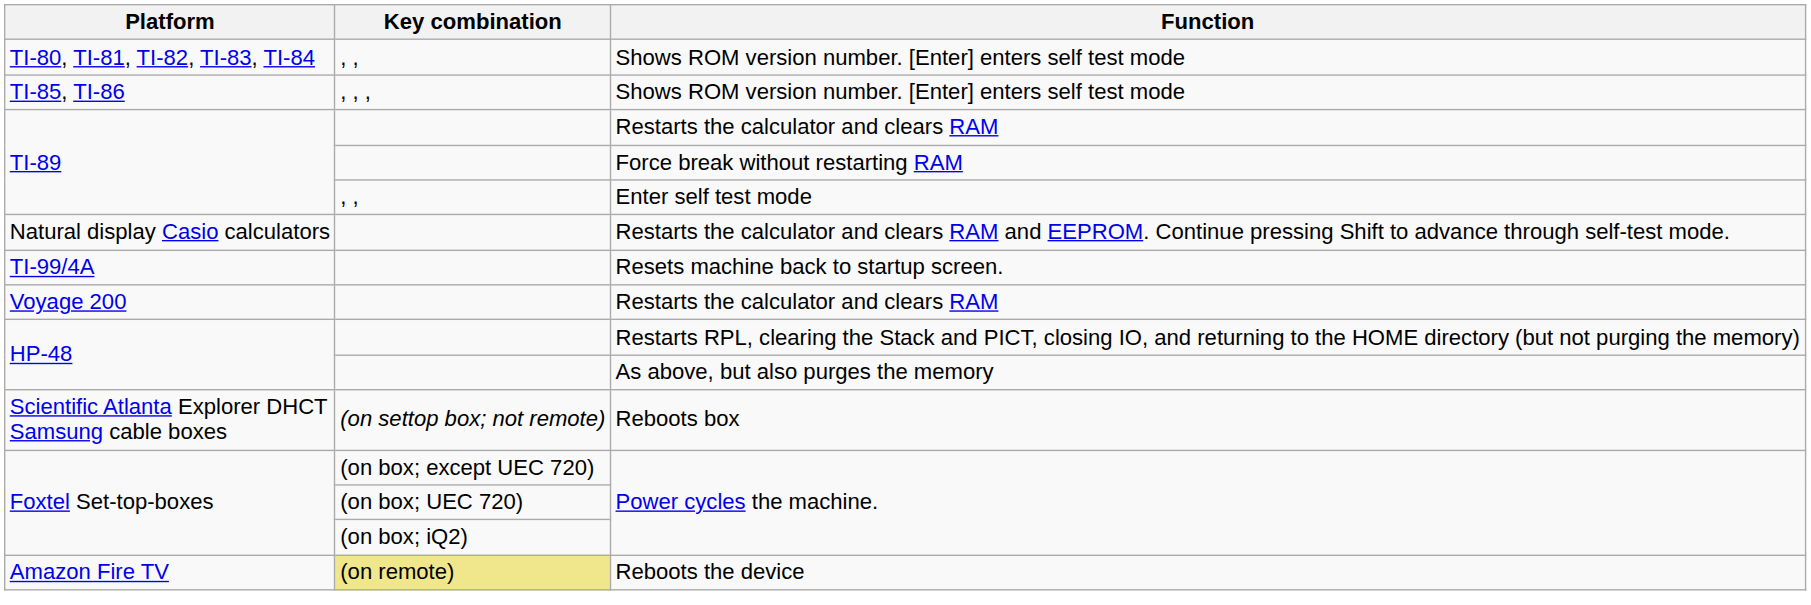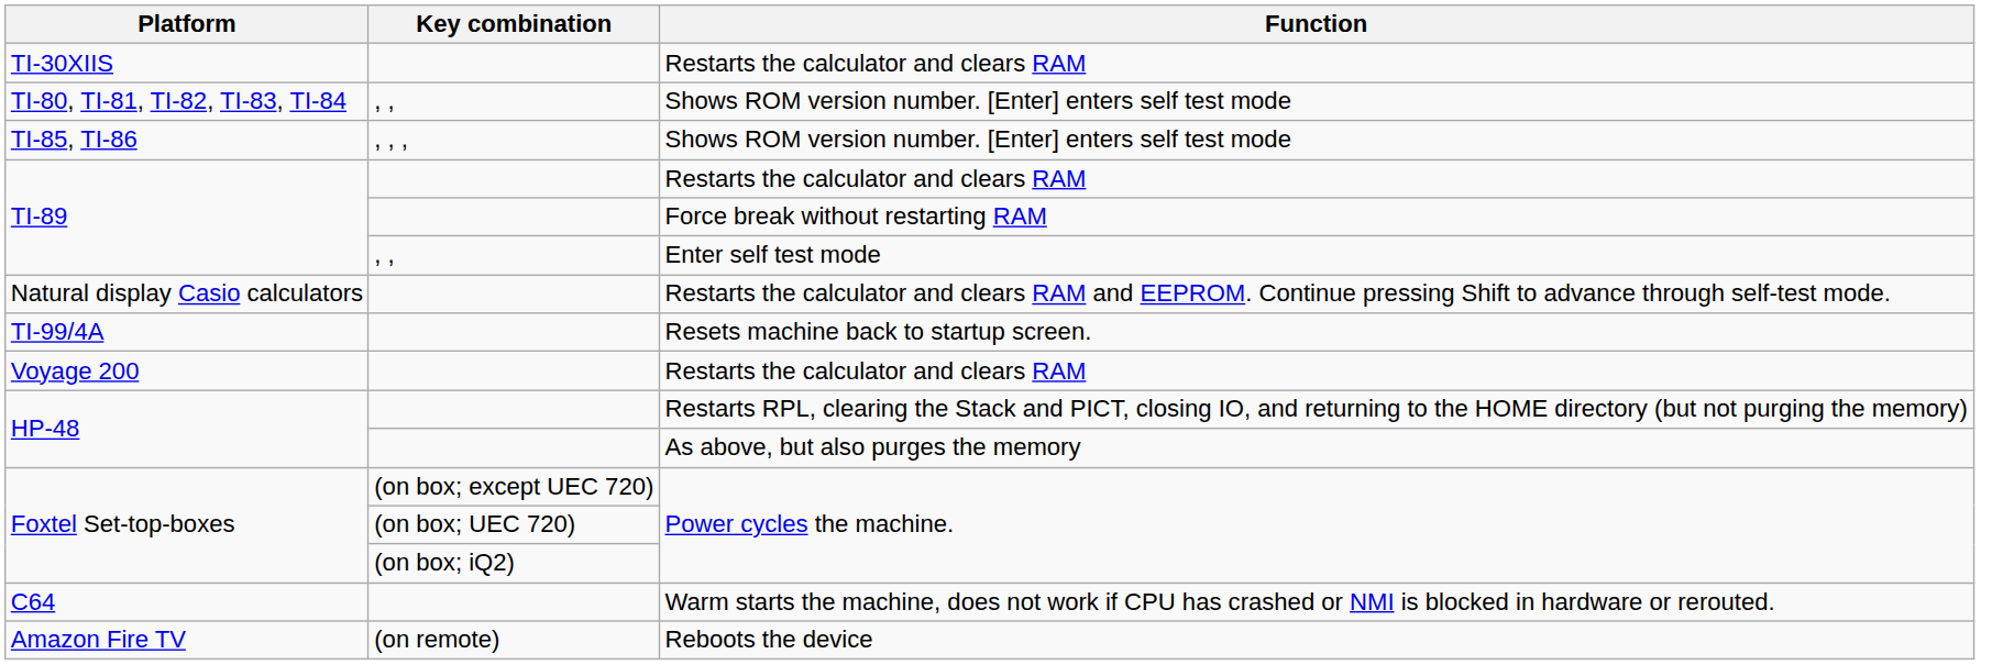+ row: TI-30XIIS | Restarts the calculator and clears RAM
- row: Scientific Atlanta Explorer DHCT Samsung cable boxes | (on settop box; not remote) | Reboots box
+ row: C64 | Warm starts the machine, does not work if CPU has crashed or NMI is blocked in hardware or rerouted.
Amazon Fire TV | Key combination: khaki background -> no background
